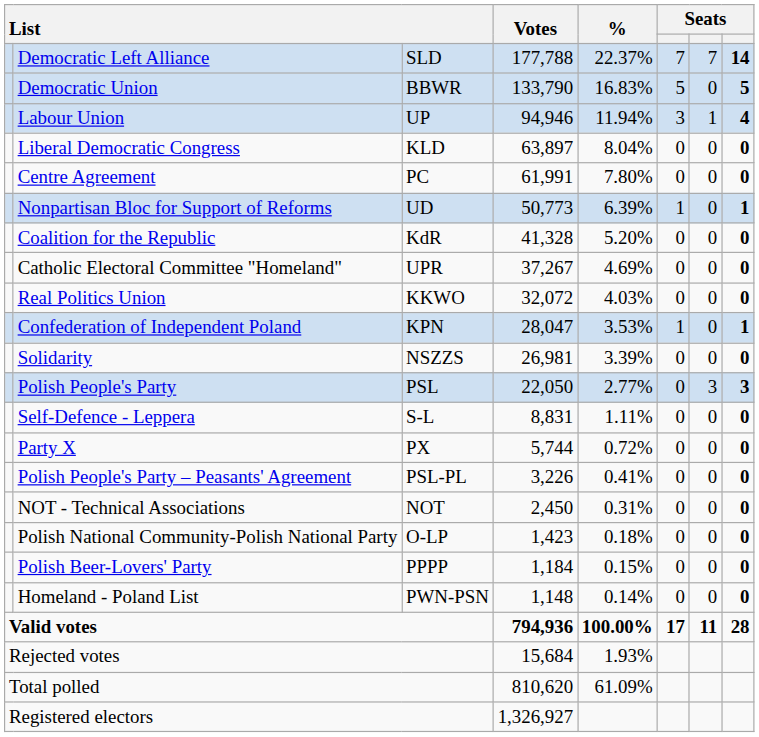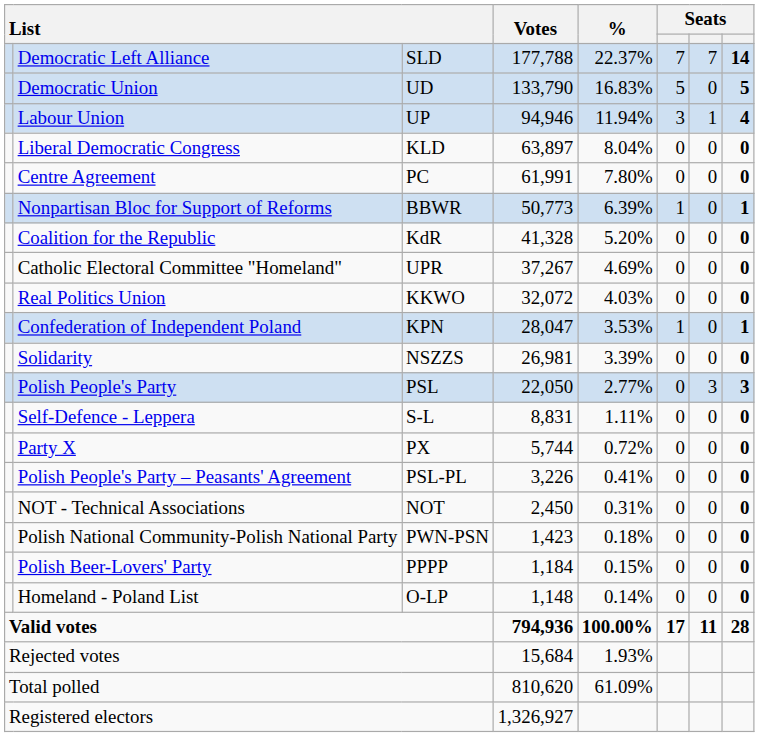Democratic Union | column 3: BBWR -> UD
Nonpartisan Bloc for Support of Reforms | column 3: UD -> BBWR
Polish National Community-Polish National Party | column 3: O-LP -> PWN-PSN
Homeland - Poland List | column 3: PWN-PSN -> O-LP
